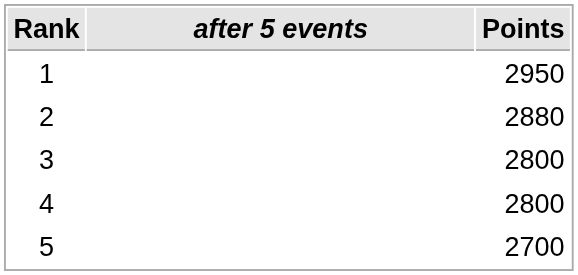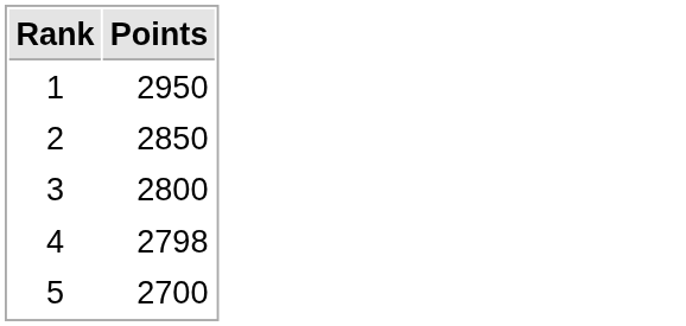- column: after 5 events
2 | Points: 2880 -> 2850
4 | Points: 2800 -> 2798
